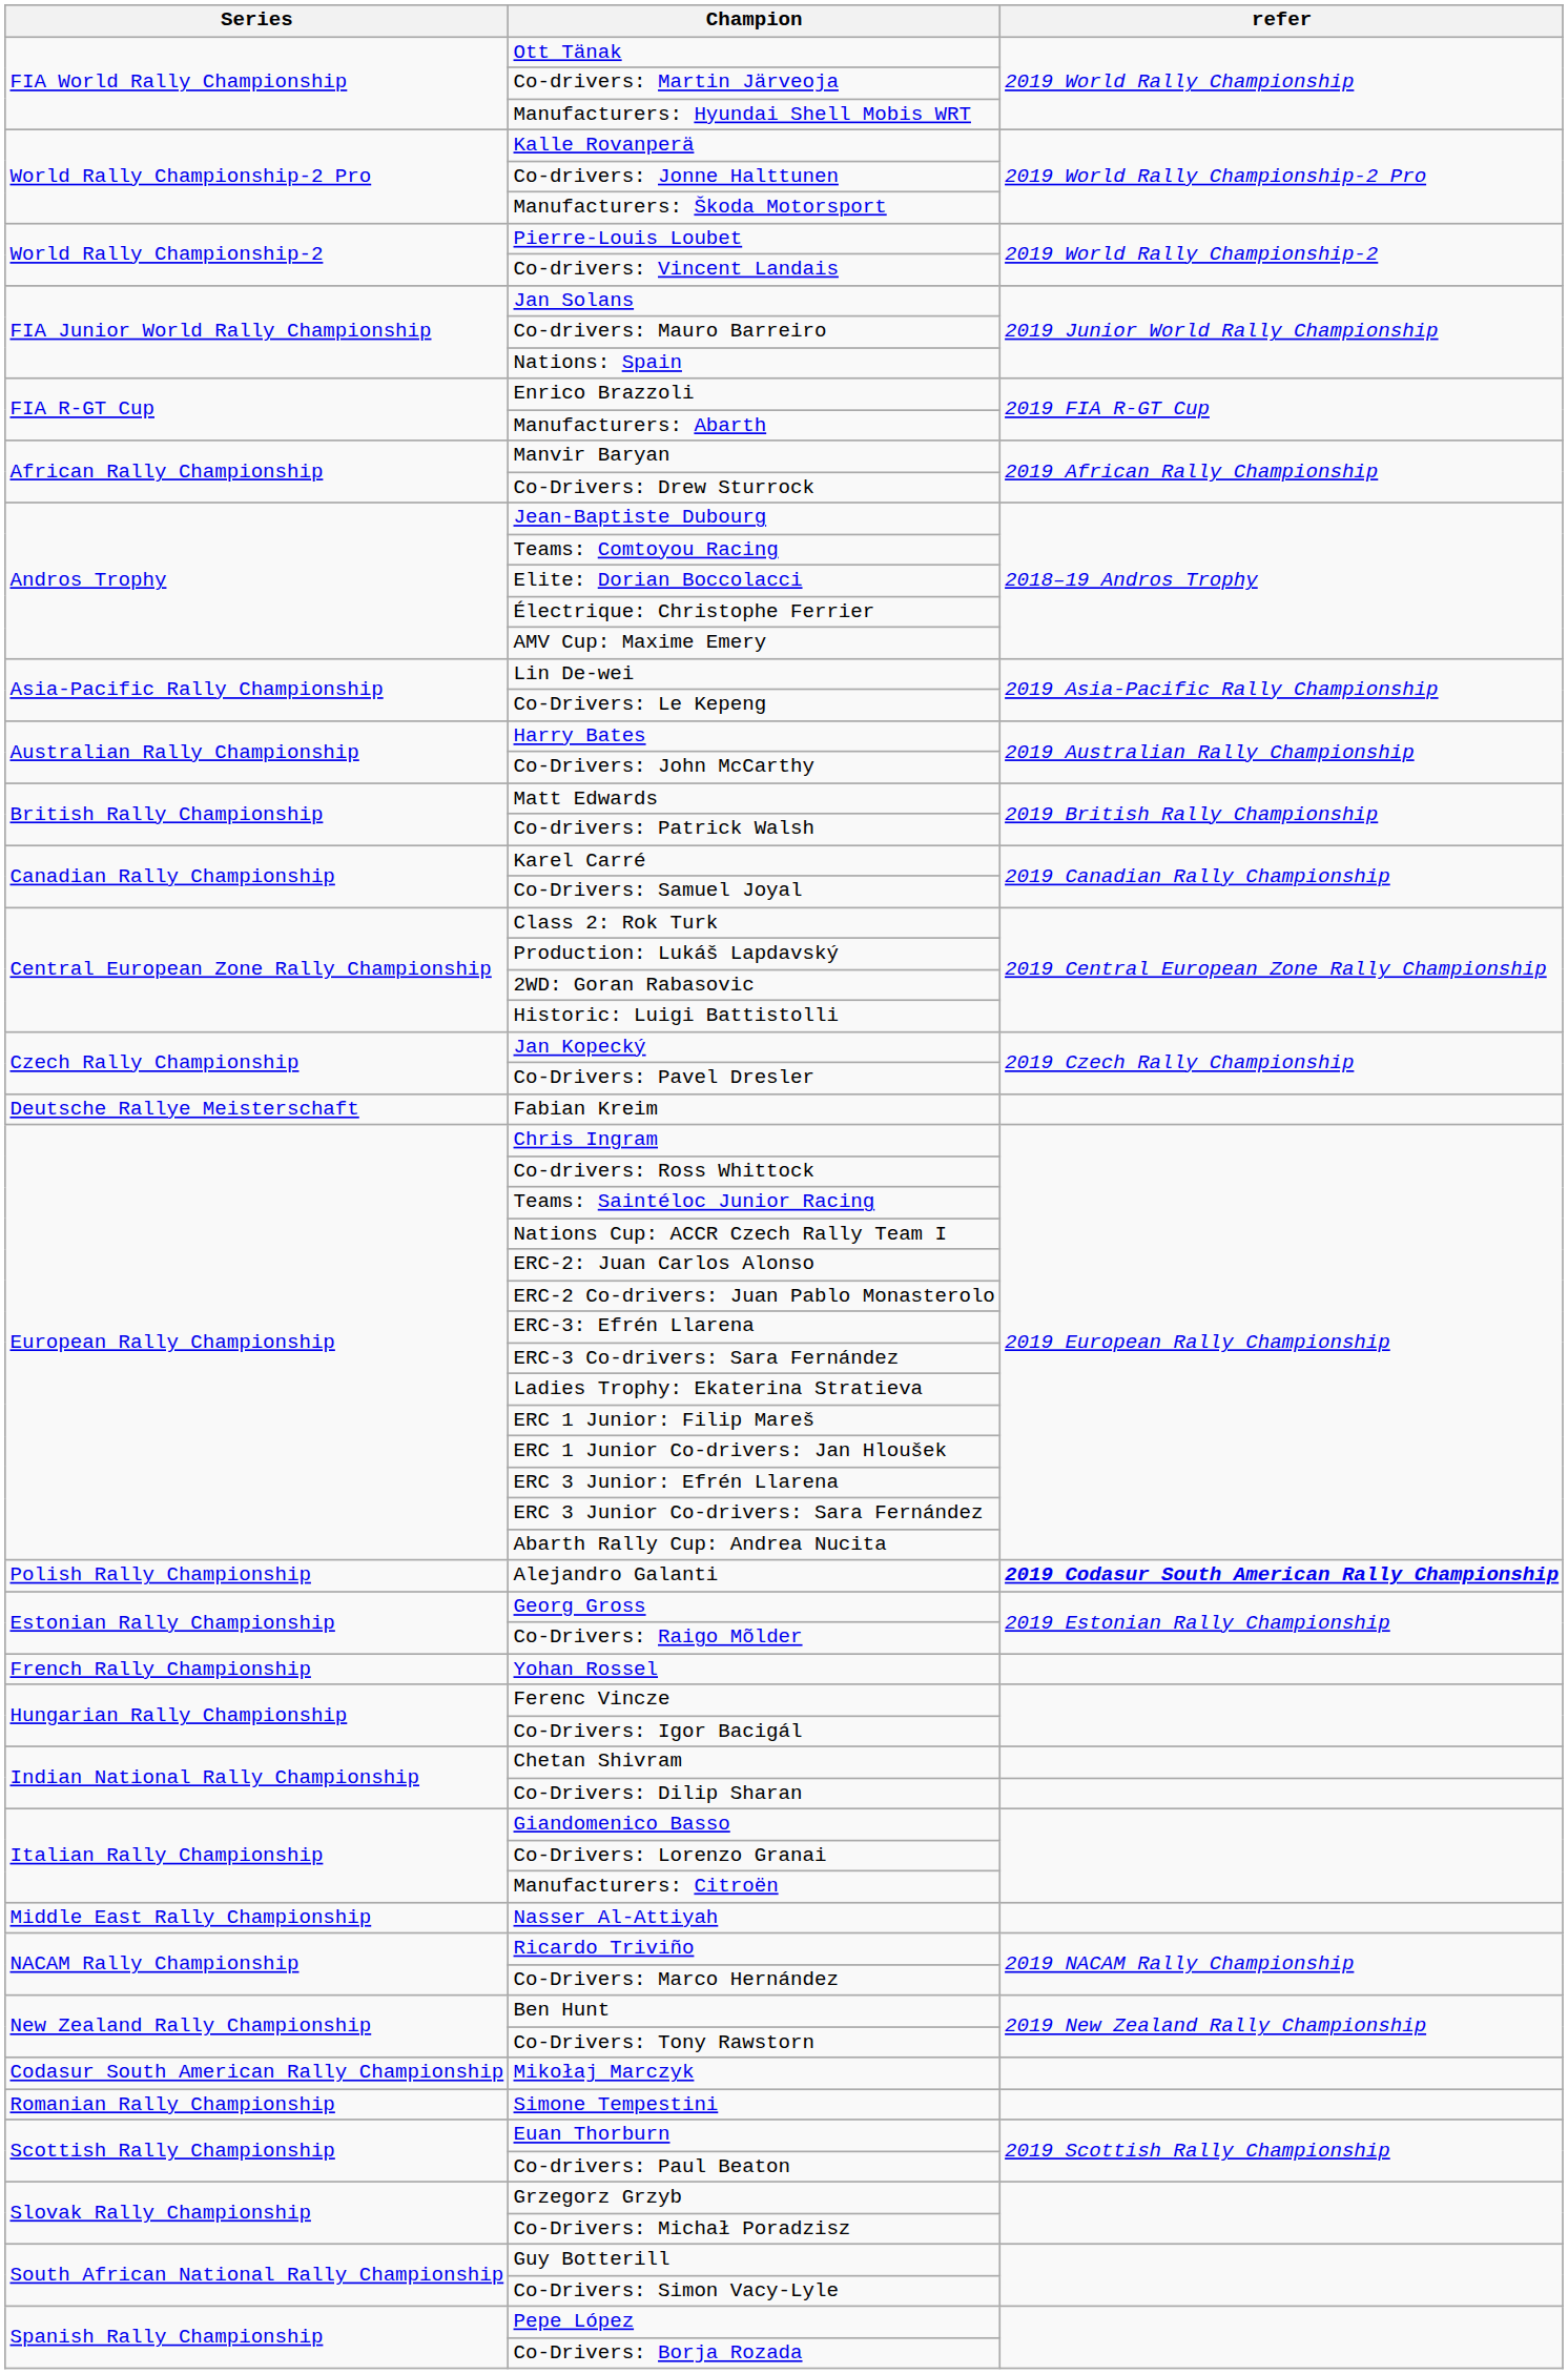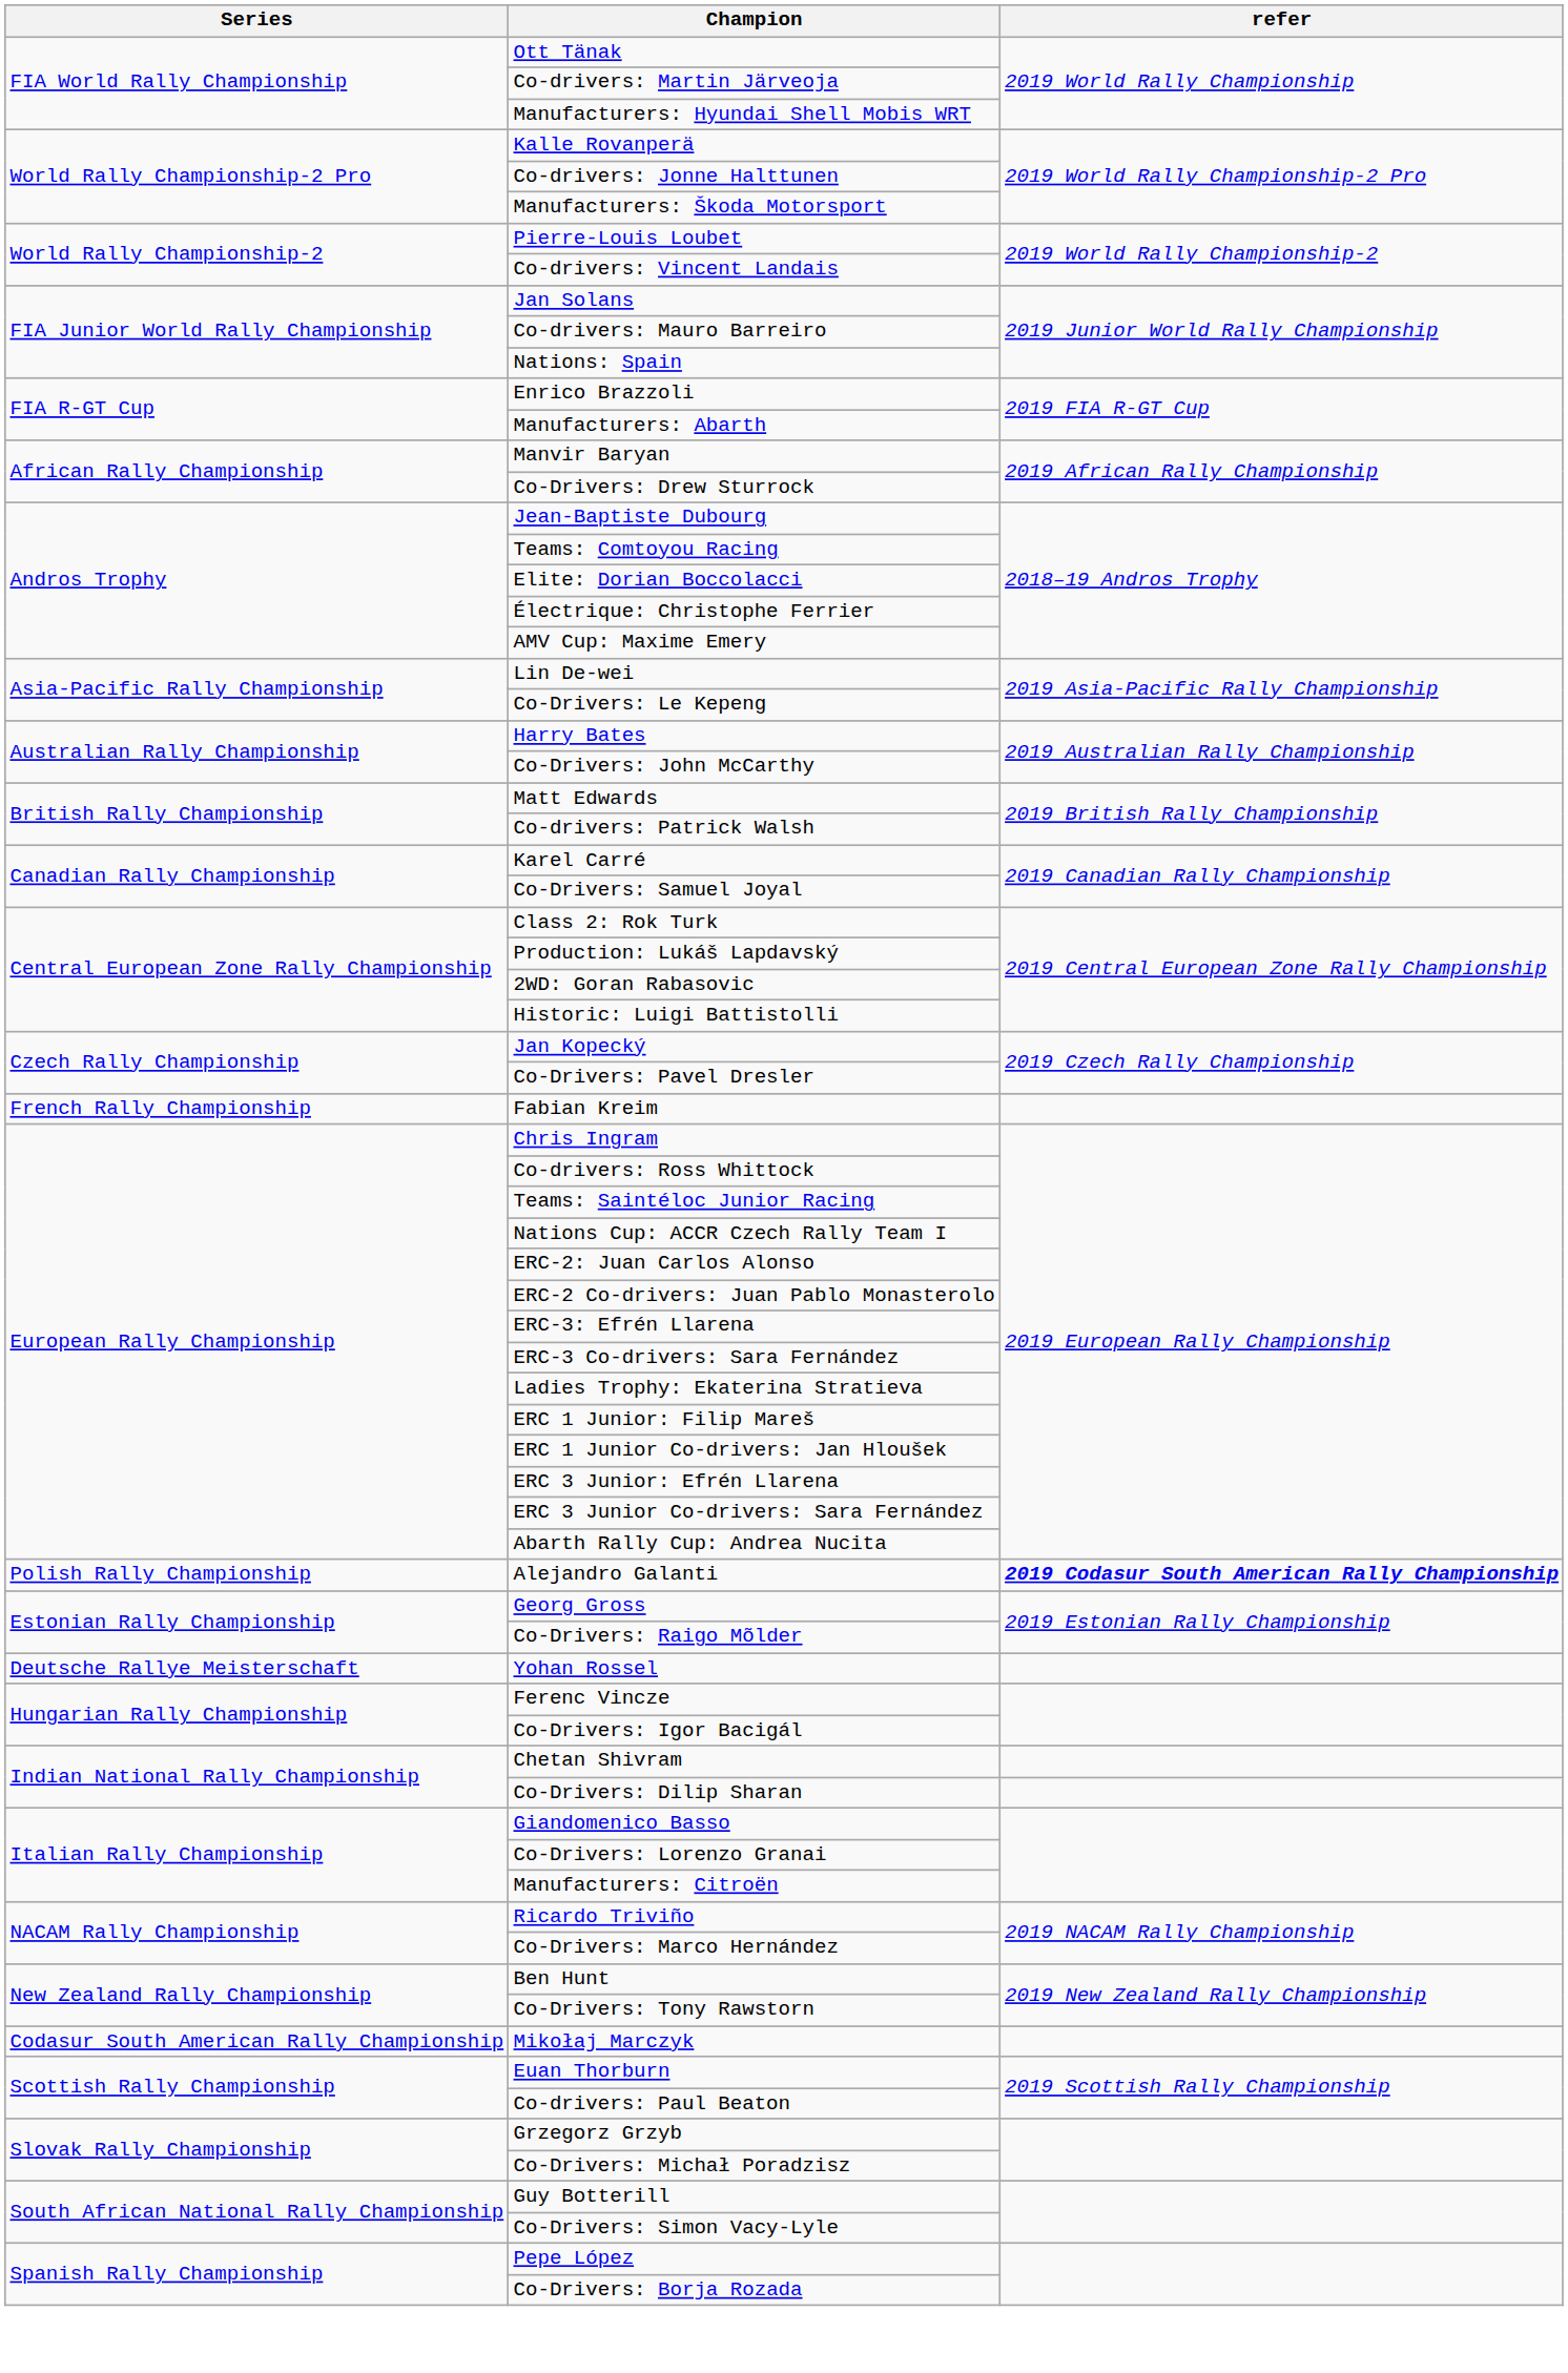Fabian Kreim | Series: Deutsche Rallye Meisterschaft -> French Rally Championship
Yohan Rossel | Series: French Rally Championship -> Deutsche Rallye Meisterschaft
- row: Middle East Rally Championship | Nasser Al-Attiyah
- row: Romanian Rally Championship | Simone Tempestini
